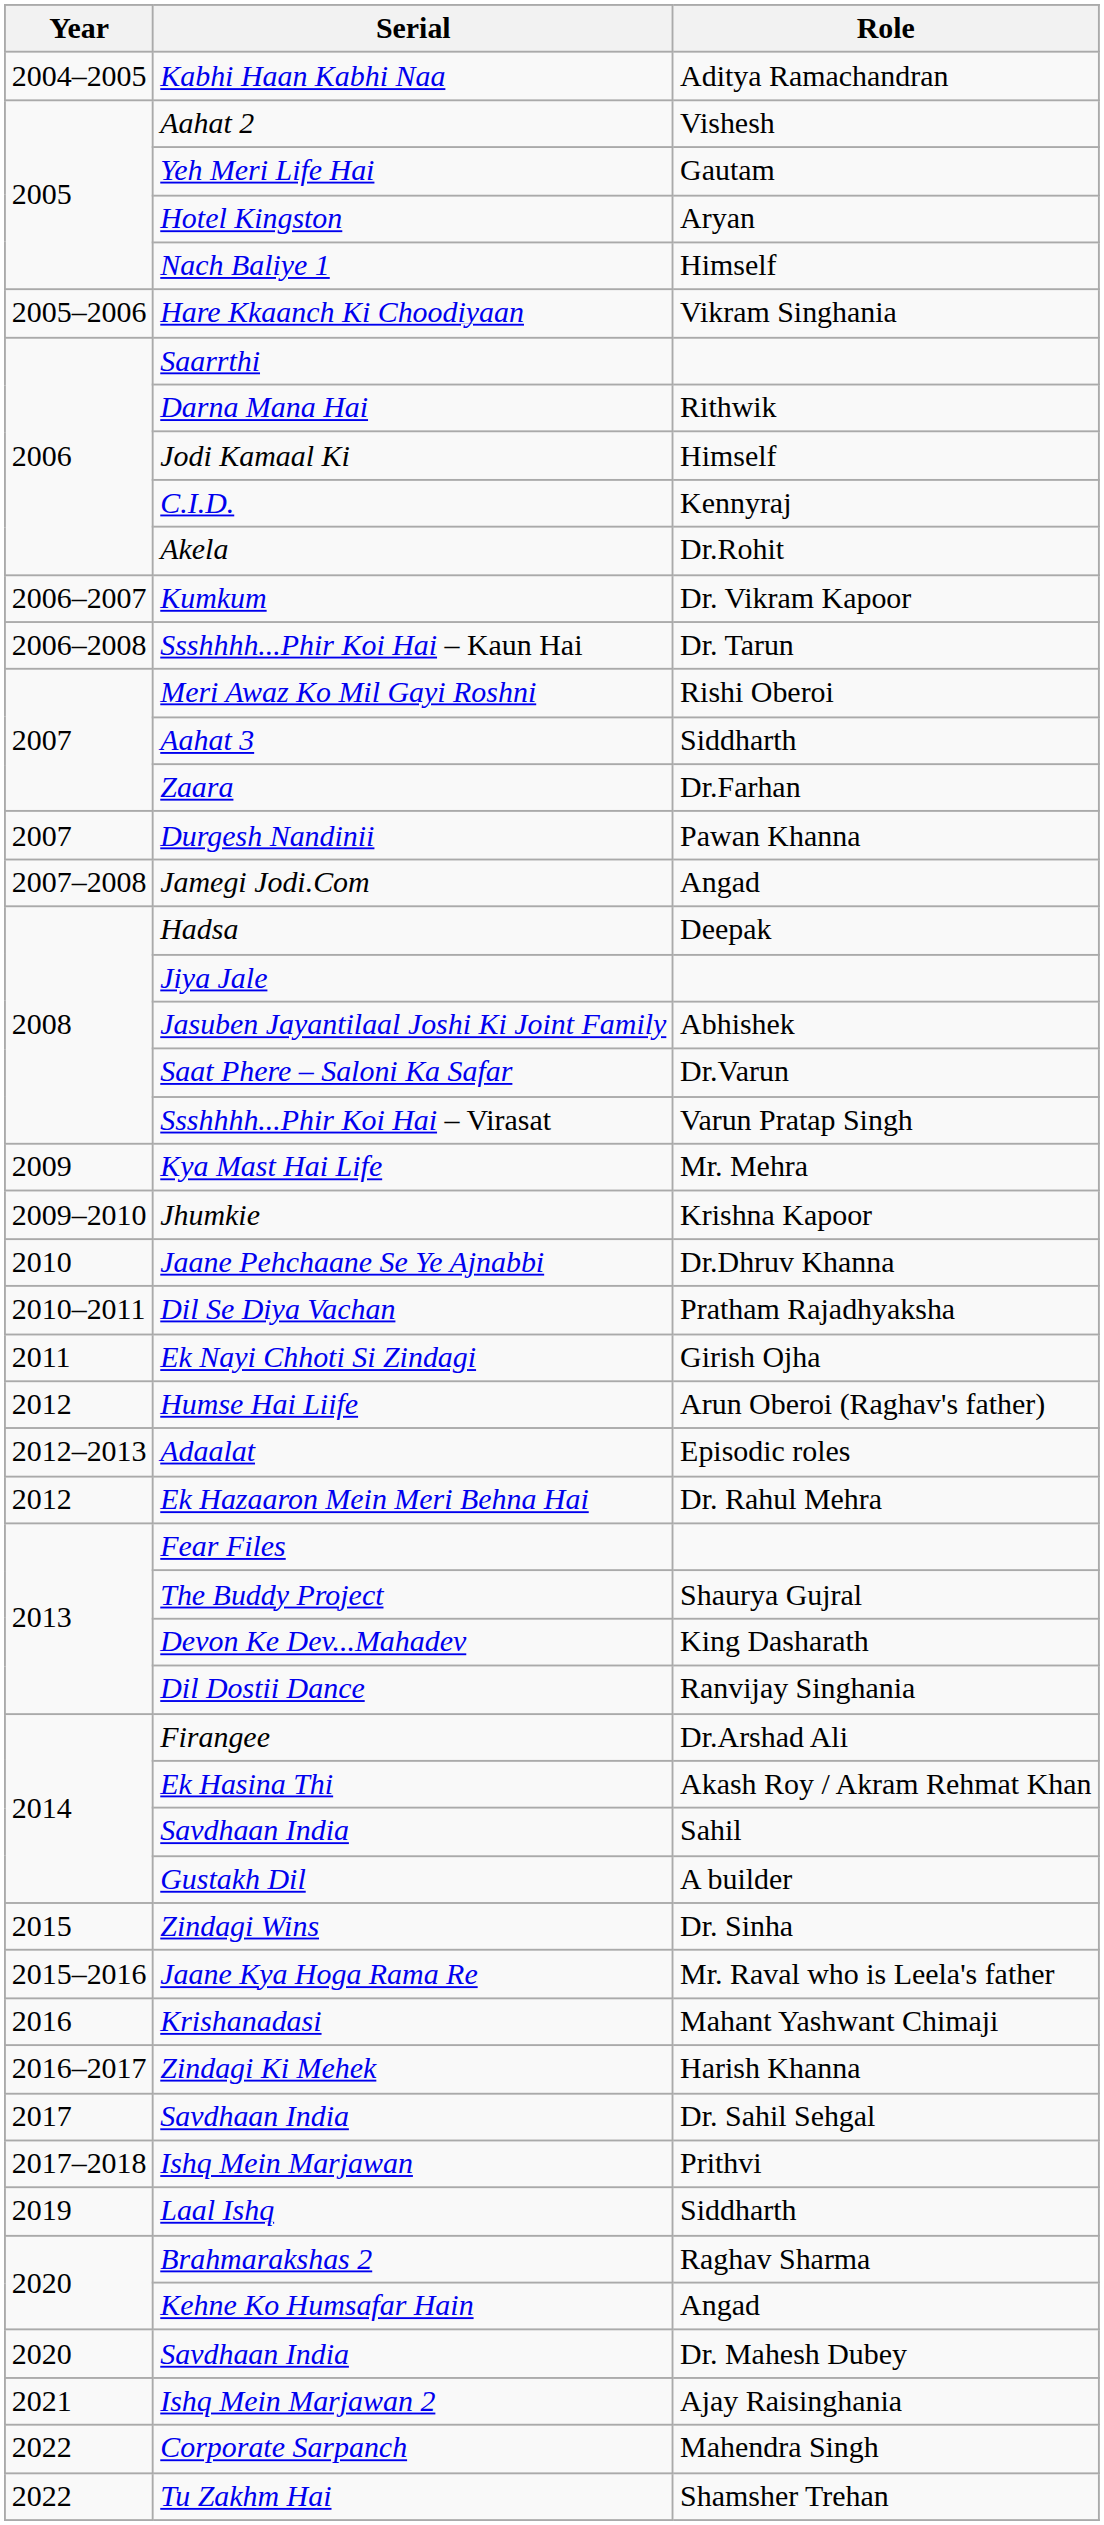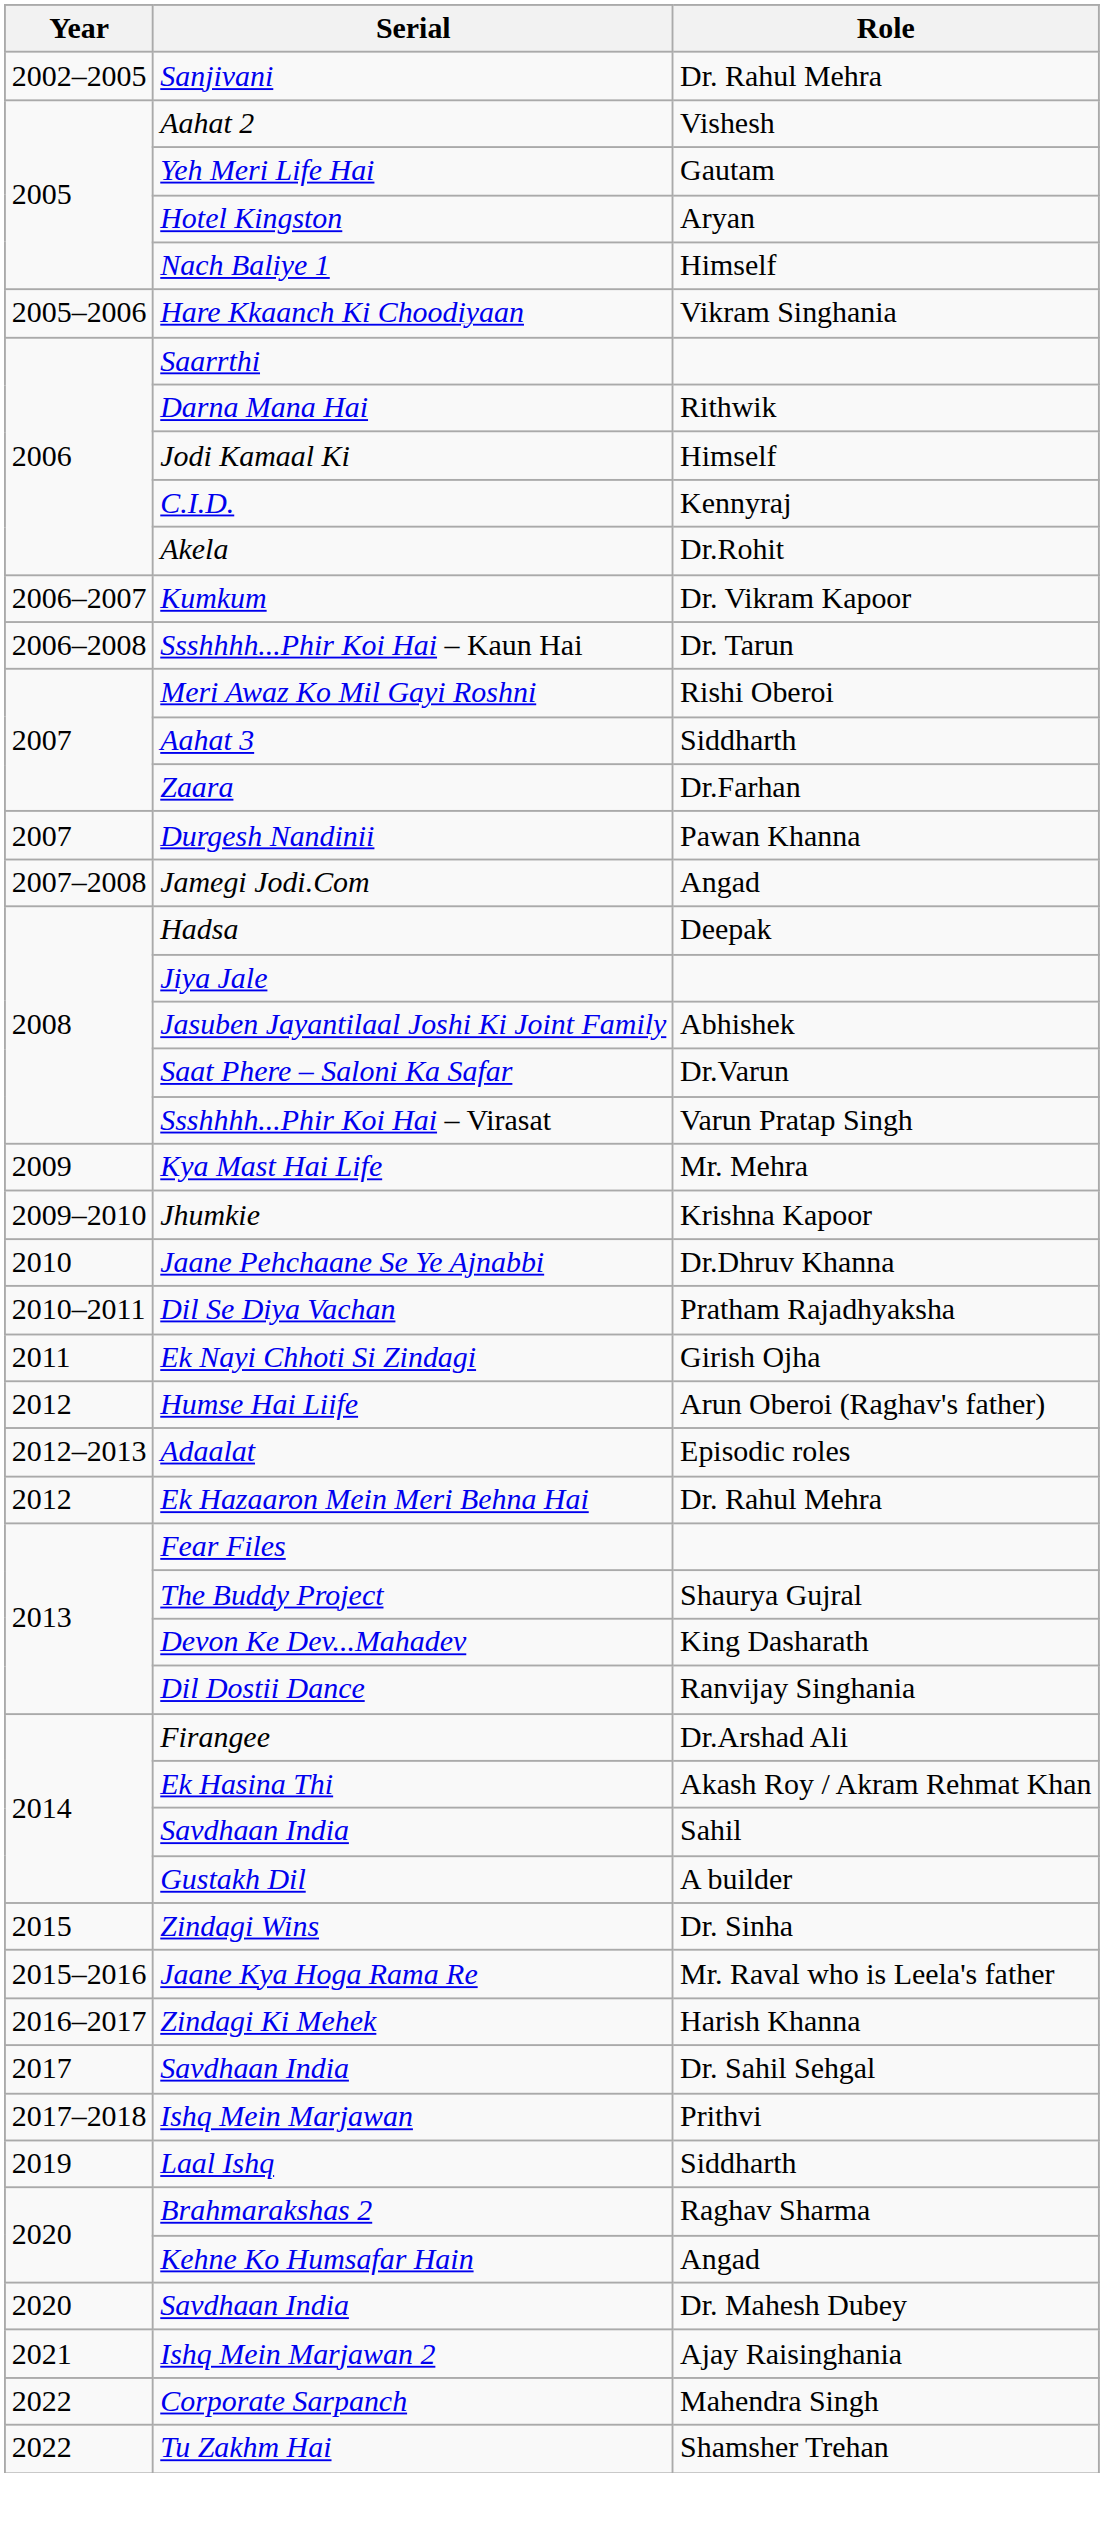+ row: 2002–2005 | Sanjivani | Dr. Rahul Mehra
- row: 2004–2005 | Kabhi Haan Kabhi Naa | Aditya Ramachandran
- row: 2016 | Krishanadasi | Mahant Yashwant Chimaji
